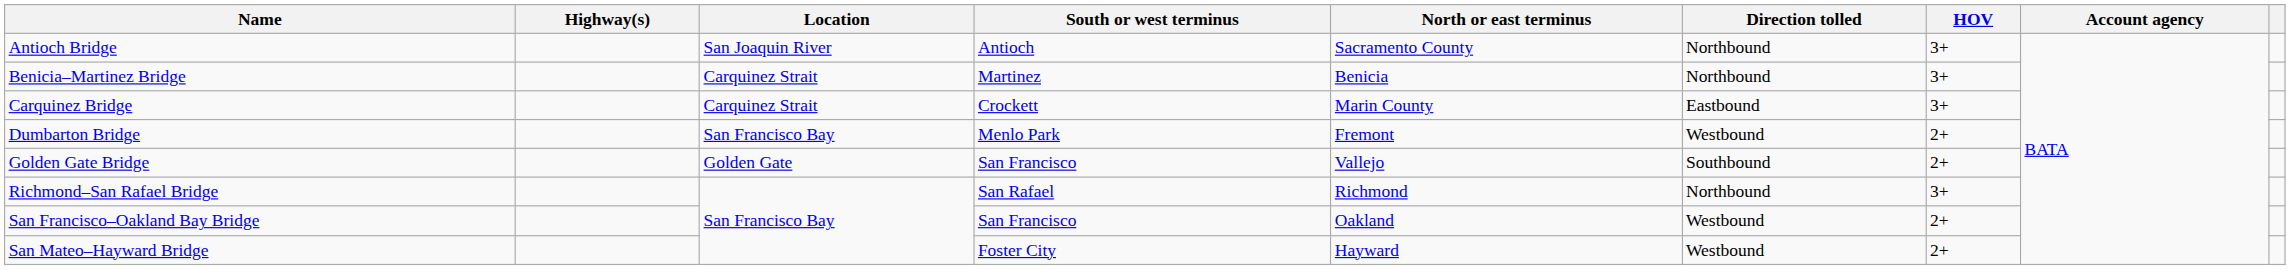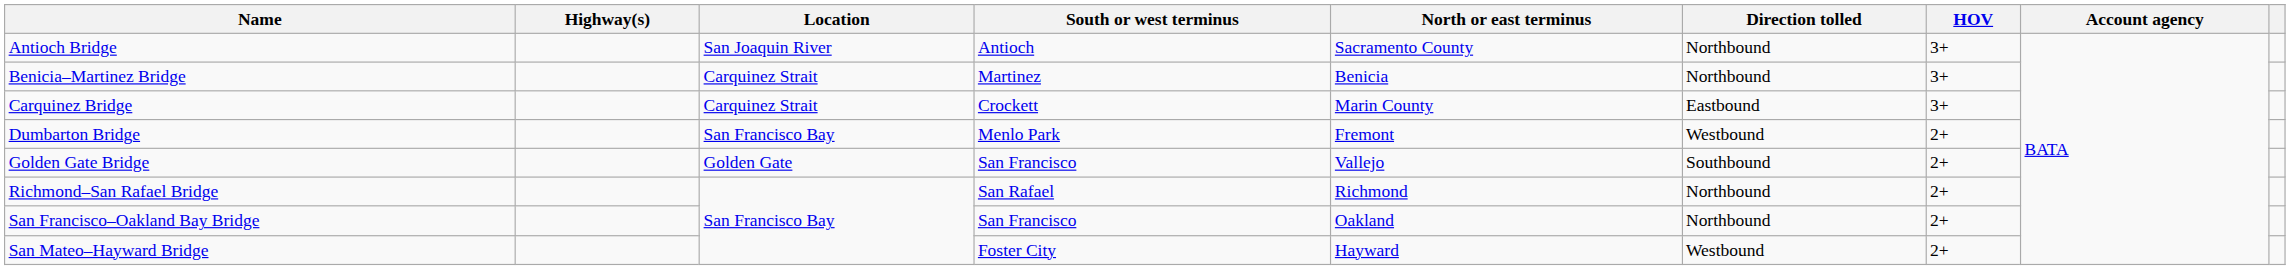Richmond–San Rafael Bridge | HOV: 3+ -> 2+
San Francisco–Oakland Bay Bridge | Direction tolled: Westbound -> Northbound
